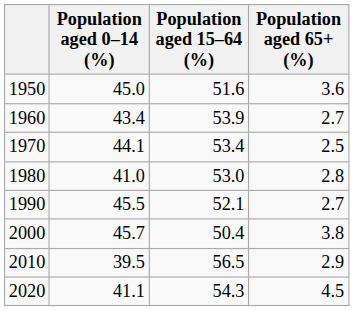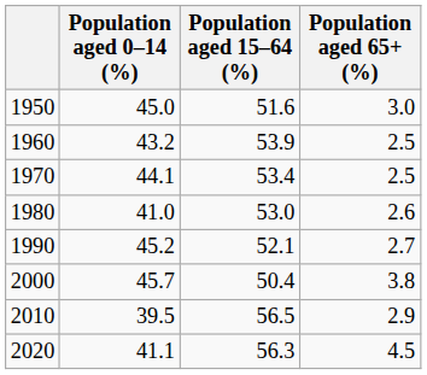1950 | Population aged 65+ (%): 3.6 -> 3.0
1960 | Population aged 0–14 (%): 43.4 -> 43.2
1960 | Population aged 65+ (%): 2.7 -> 2.5
1980 | Population aged 65+ (%): 2.8 -> 2.6
1990 | Population aged 0–14 (%): 45.5 -> 45.2
2020 | Population aged 15–64 (%): 54.3 -> 56.3
